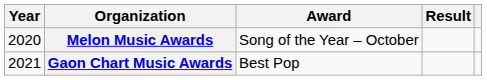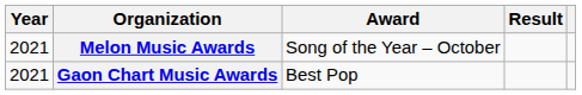Melon Music Awards | Year: 2020 -> 2021
